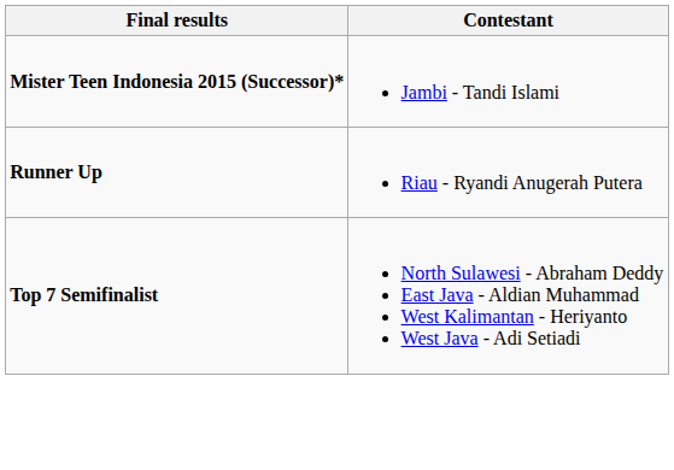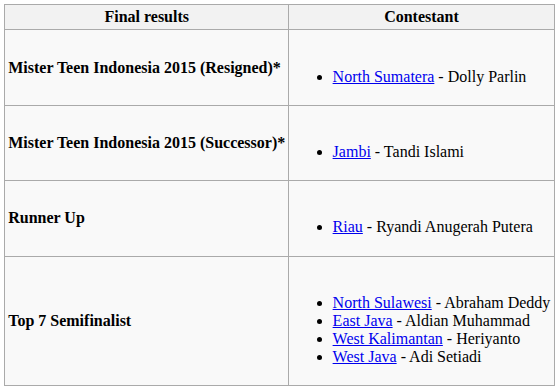+ row: Mister Teen Indonesia 2015 (Resigned)* | North Sumatera - Dolly Parlin
